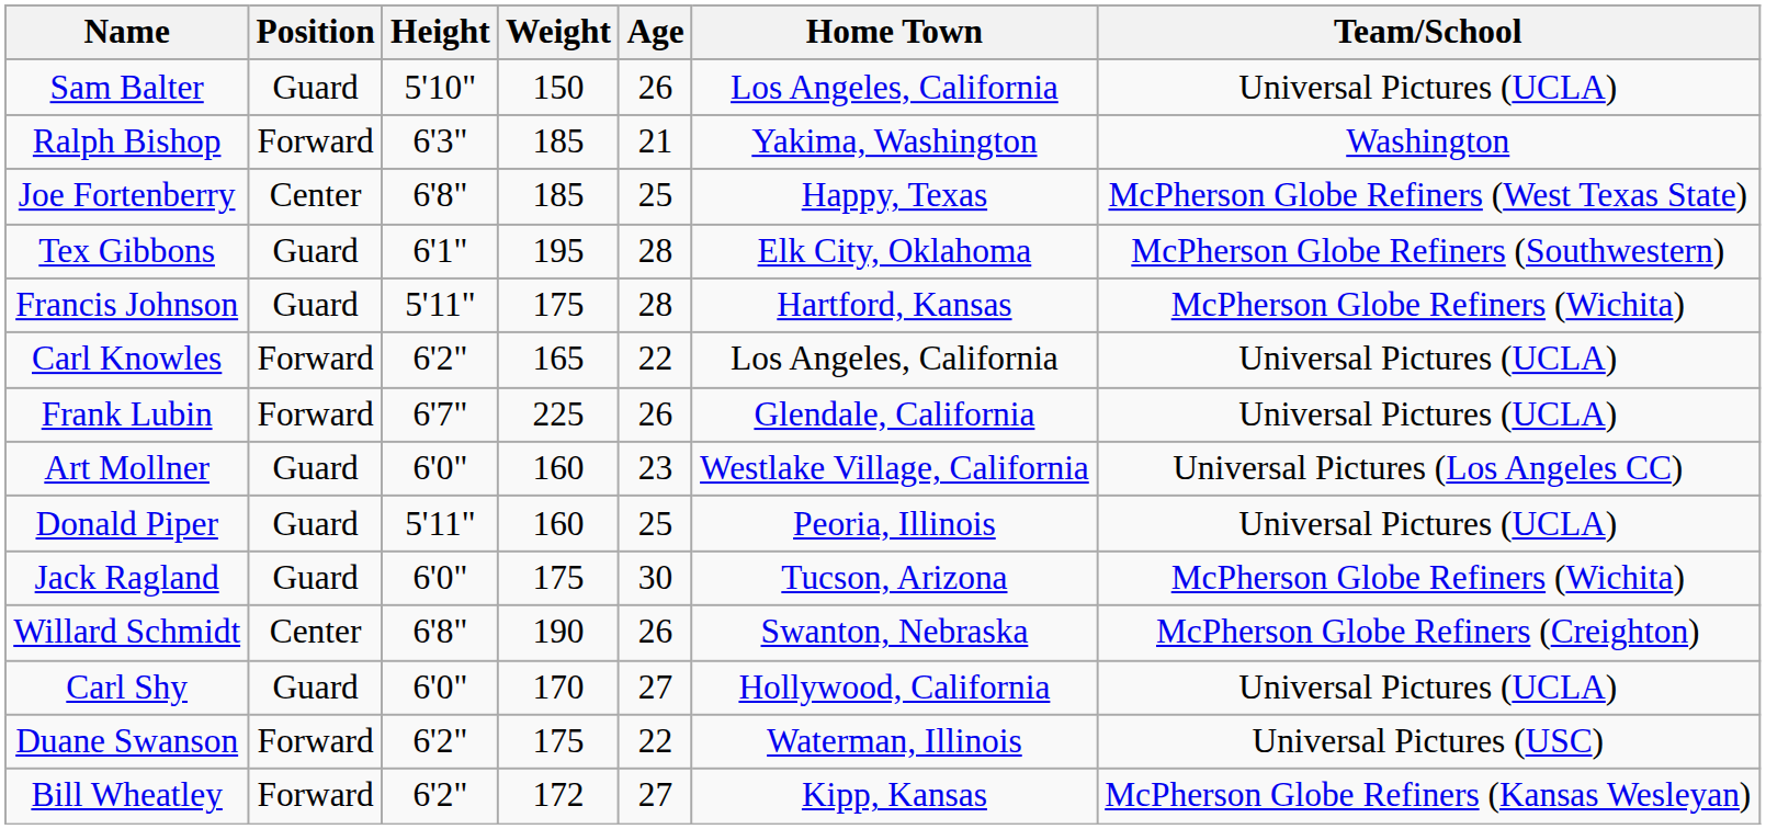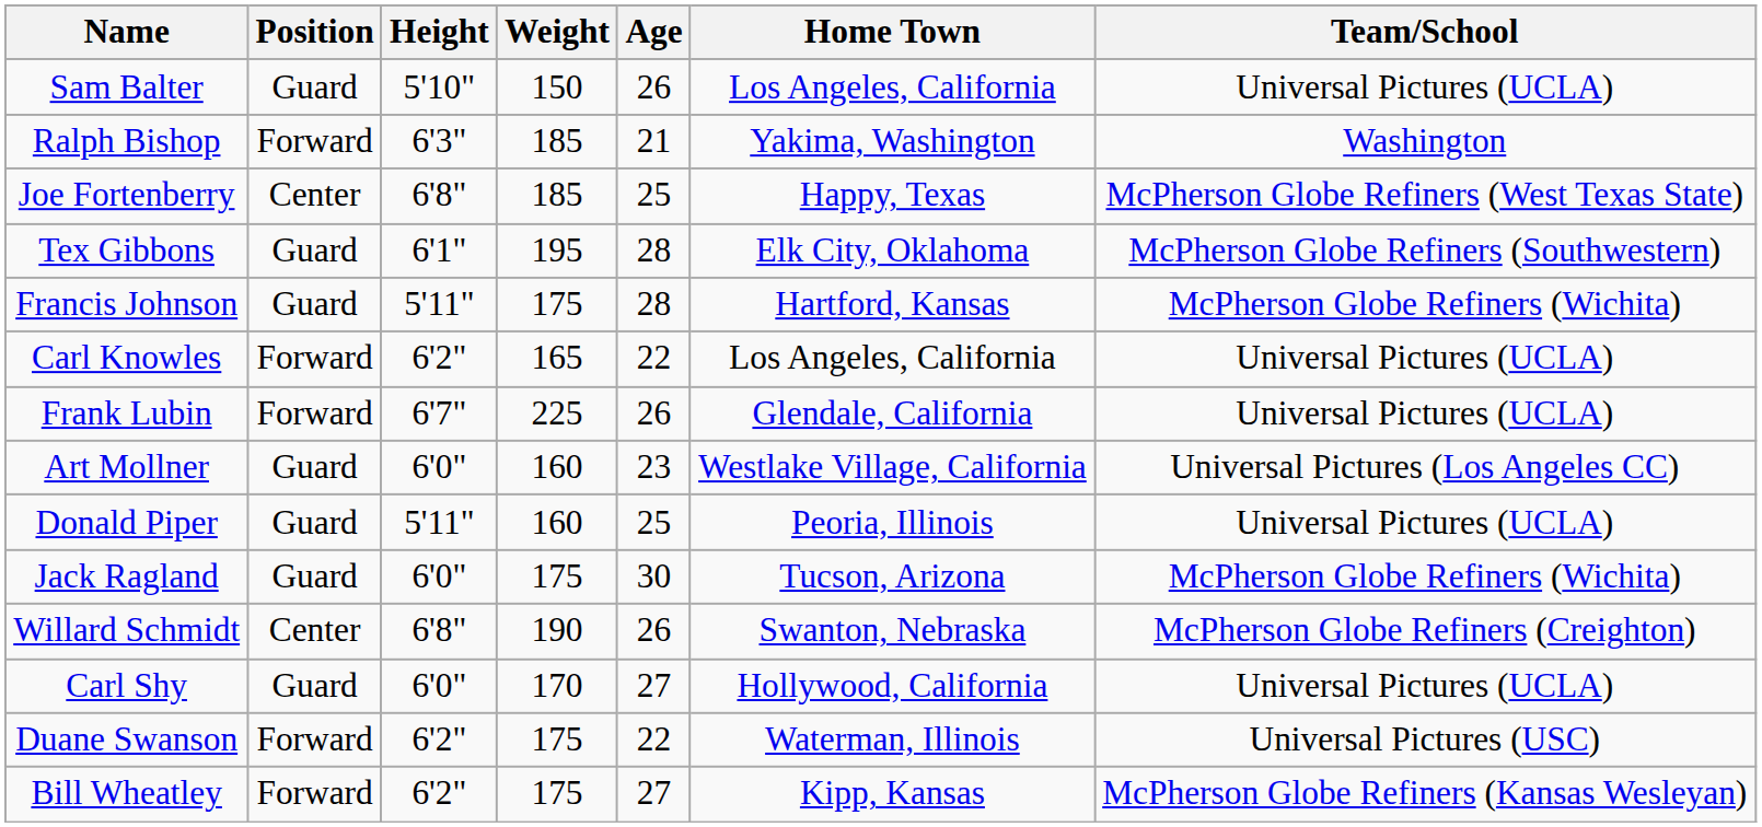Bill Wheatley | Weight: 172 -> 175
